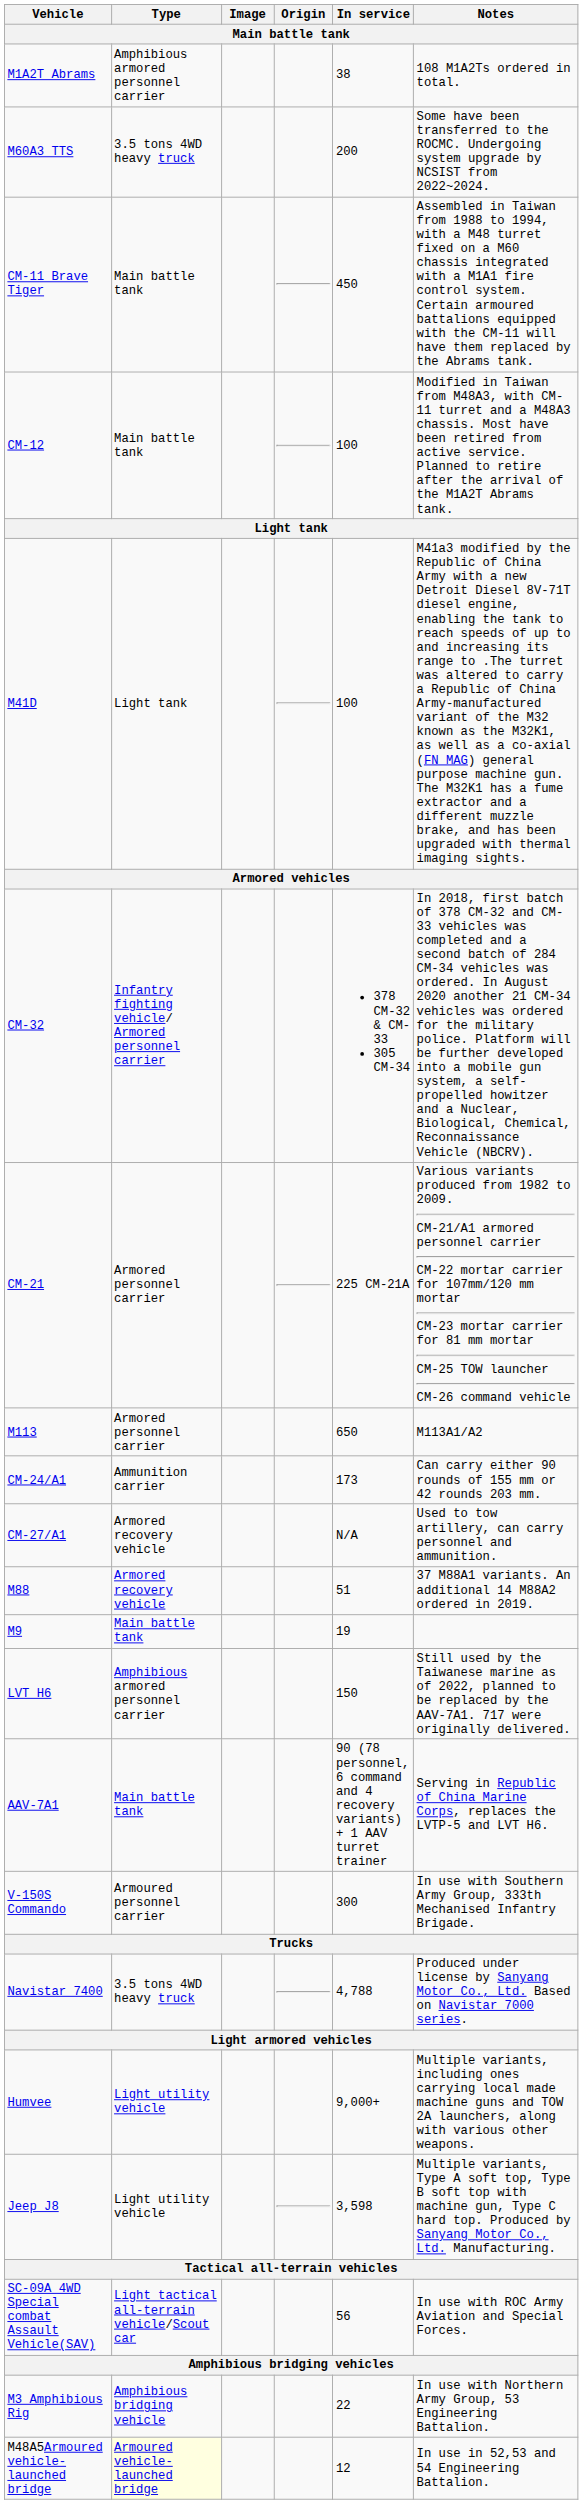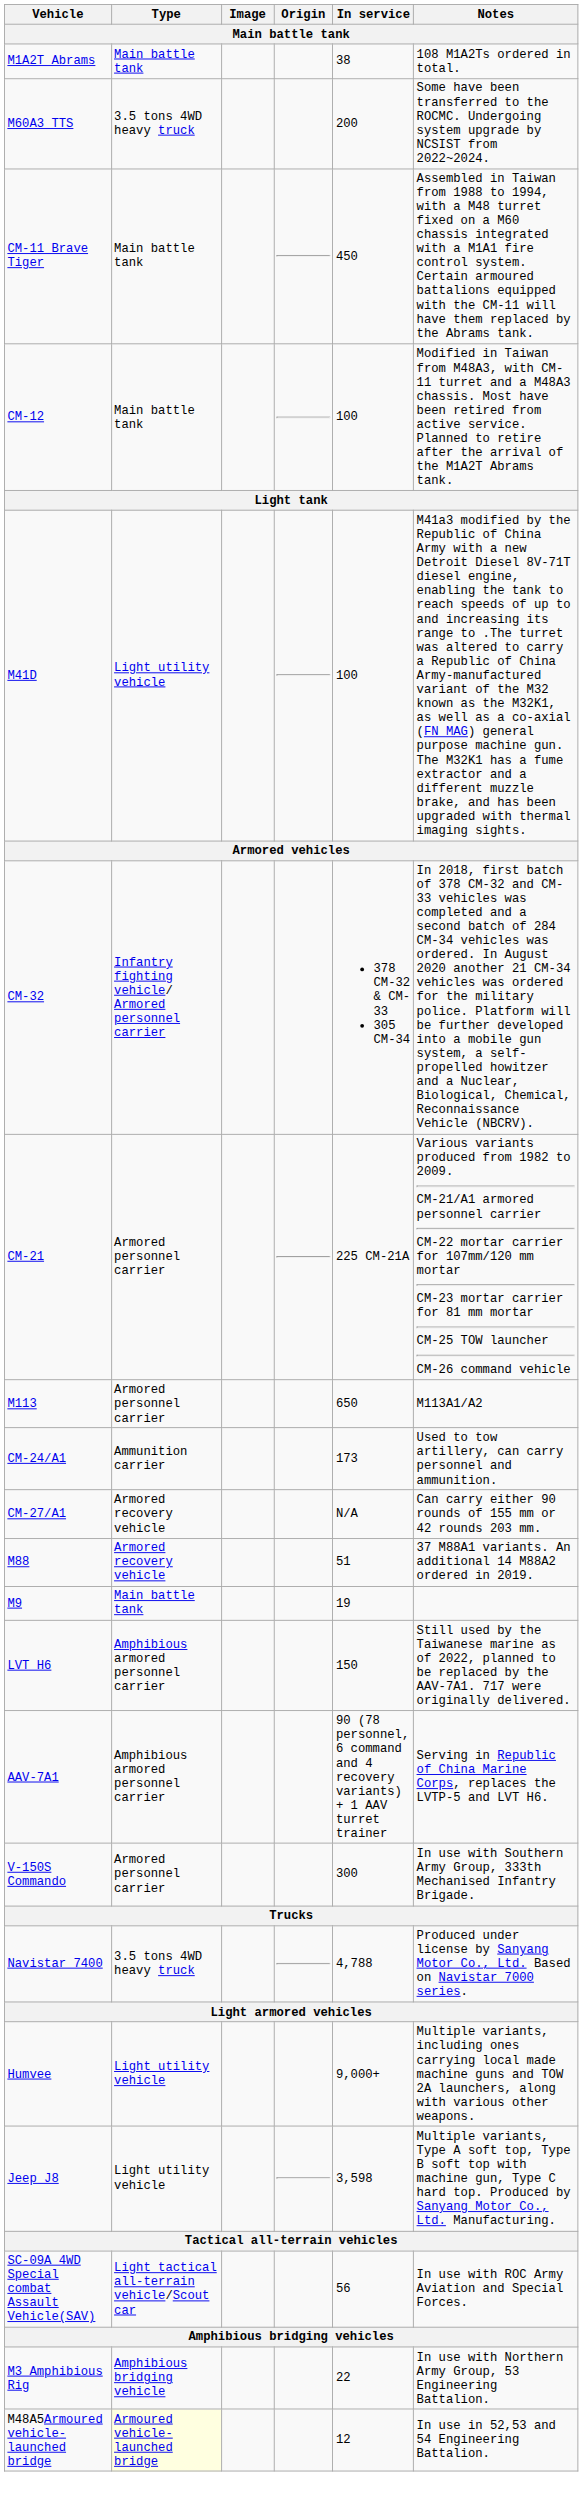M1A2T Abrams | Type: Amphibious armored personnel carrier -> Main battle tank
M41D | Type: Light tank -> Light utility vehicle
CM-24/A1 | Notes: Can carry either 90 rounds of 155 mm or 42 rounds 203 mm. -> Used to tow artillery, can carry personnel and ammunition.
CM-27/A1 | Notes: Used to tow artillery, can carry personnel and ammunition. -> Can carry either 90 rounds of 155 mm or 42 rounds 203 mm.
AAV-7A1 | Type: Main battle tank -> Amphibious armored personnel carrier
V-150S Commando | Type: Armoured personnel carrier -> Armored personnel carrier
